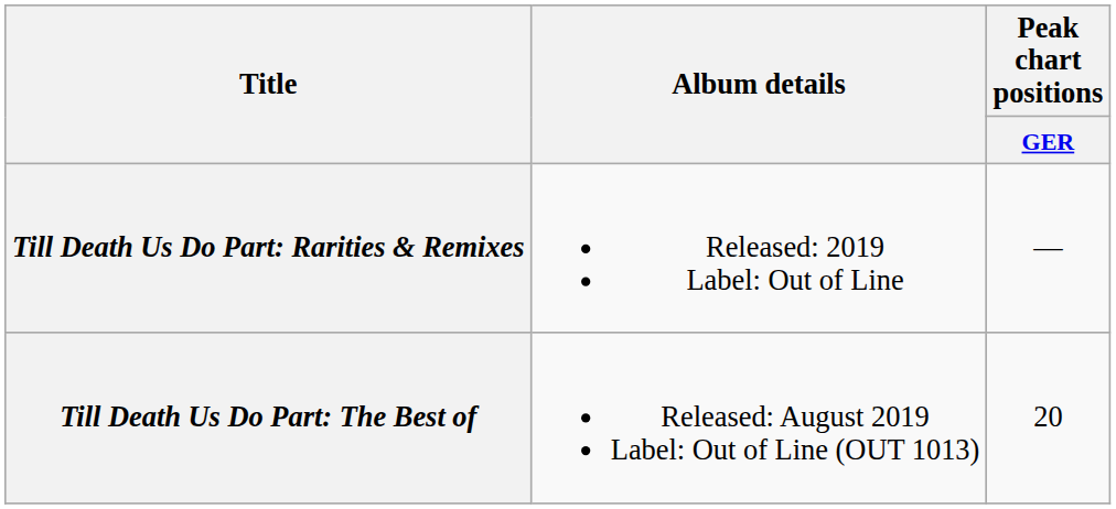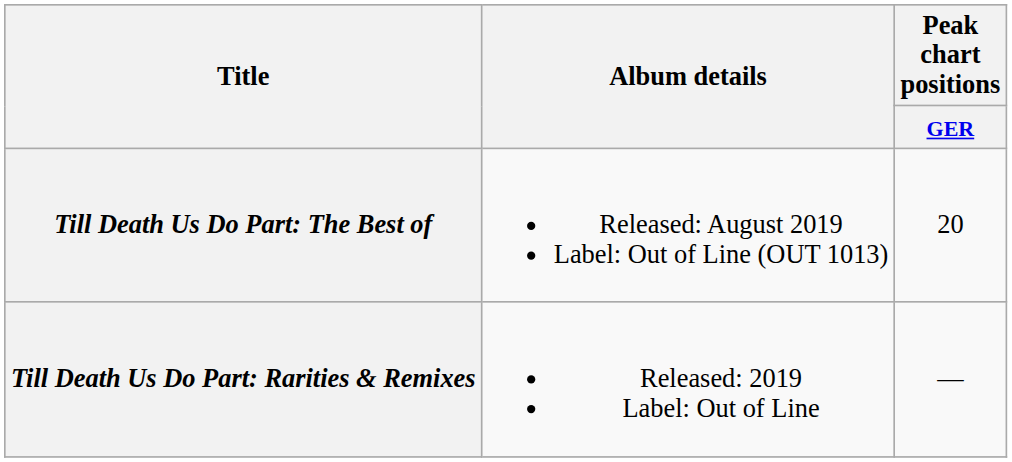rows swapped: Till Death Us Do Part: The Best of <-> Till Death Us Do Part: Rarities & Remixes
